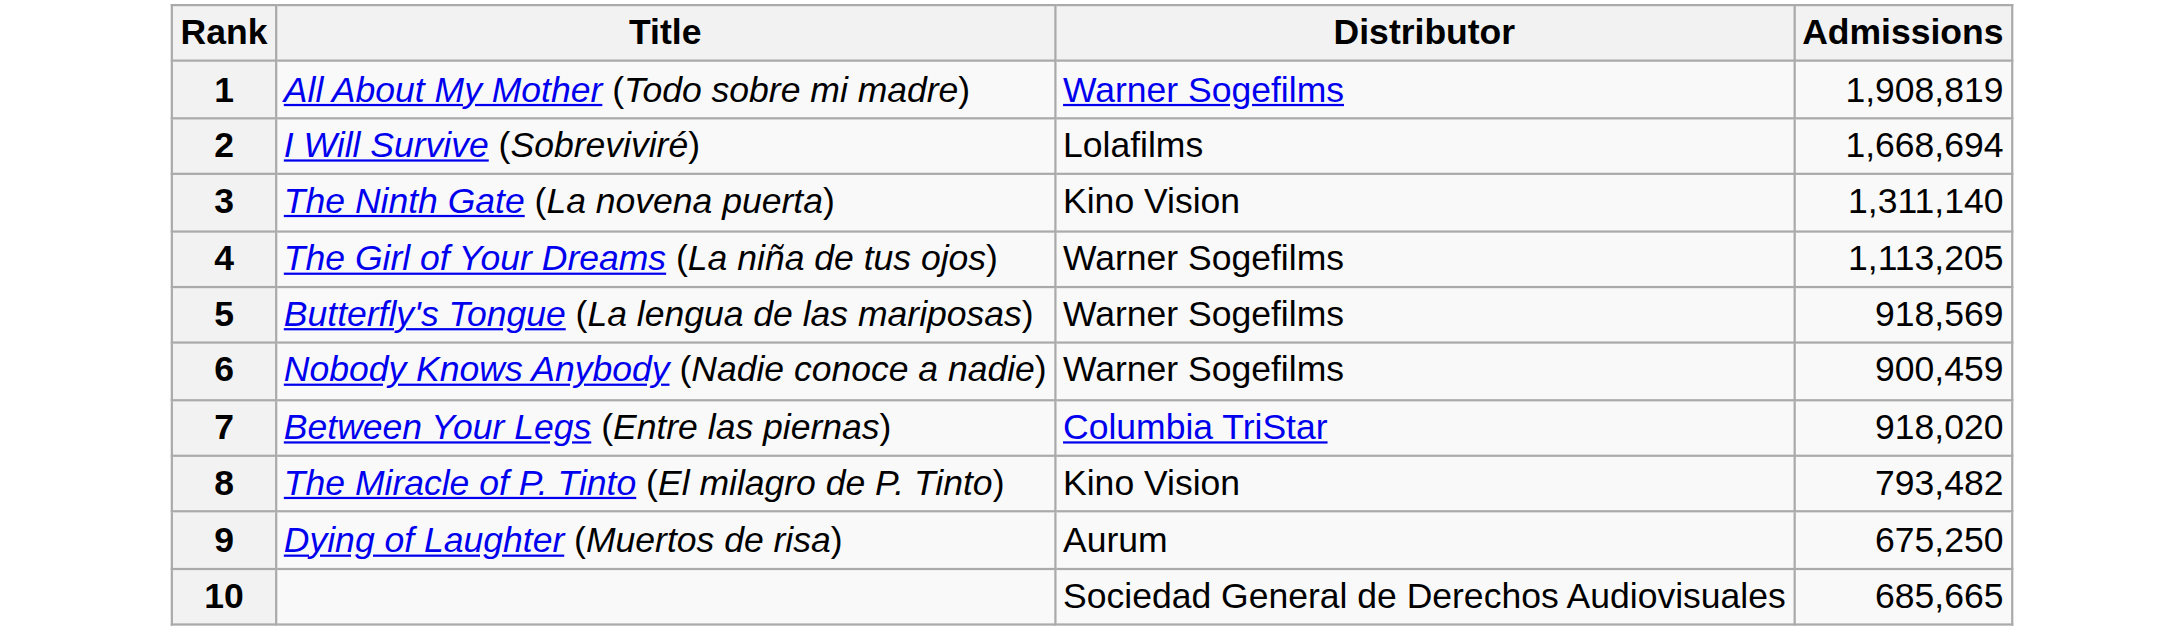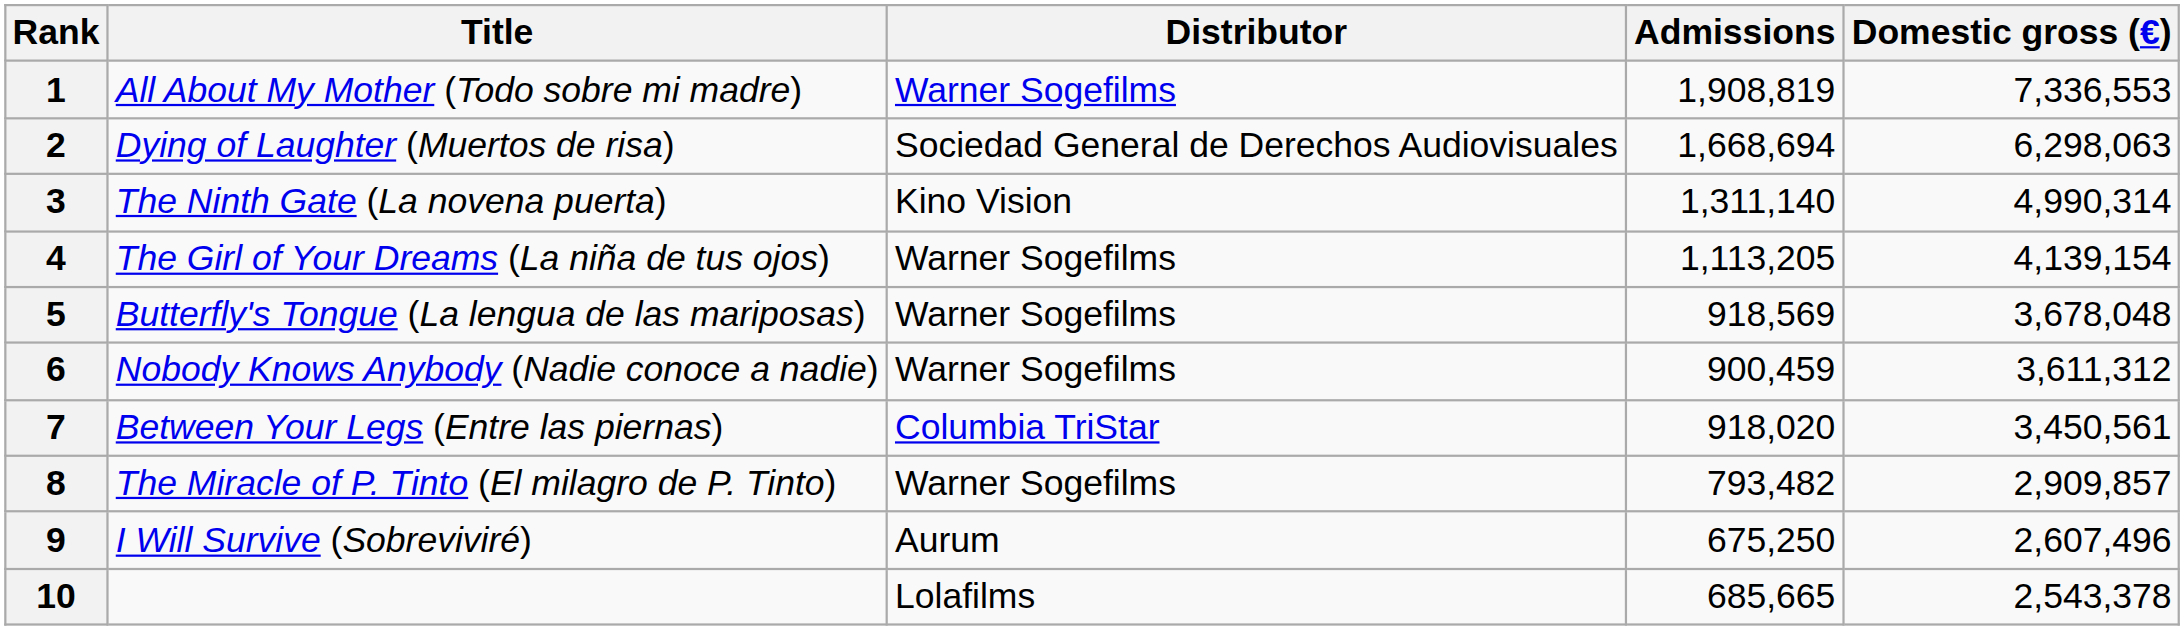+ column: Domestic gross (€) | 7,336,553 | 6,298,063 | 4,990,314 | 4,139,154 | 3,678,048 | 3,611,312 | 3,450,561 | 2,909,857 | 2,607,496 | 2,543,378
2 | Title: I Will Survive (Sobreviviré) -> Dying of Laughter (Muertos de risa)
2 | Distributor: Lolafilms -> Sociedad General de Derechos Audiovisuales
8 | Distributor: Kino Vision -> Warner Sogefilms
9 | Title: Dying of Laughter (Muertos de risa) -> I Will Survive (Sobreviviré)
10 | Distributor: Sociedad General de Derechos Audiovisuales -> Lolafilms
